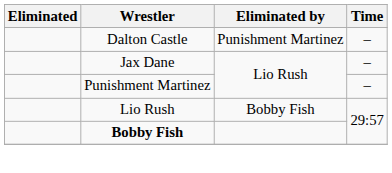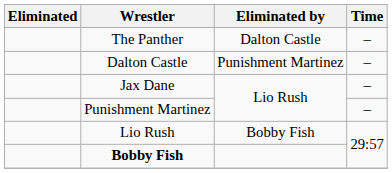+ row: The Panther | Dalton Castle | –
